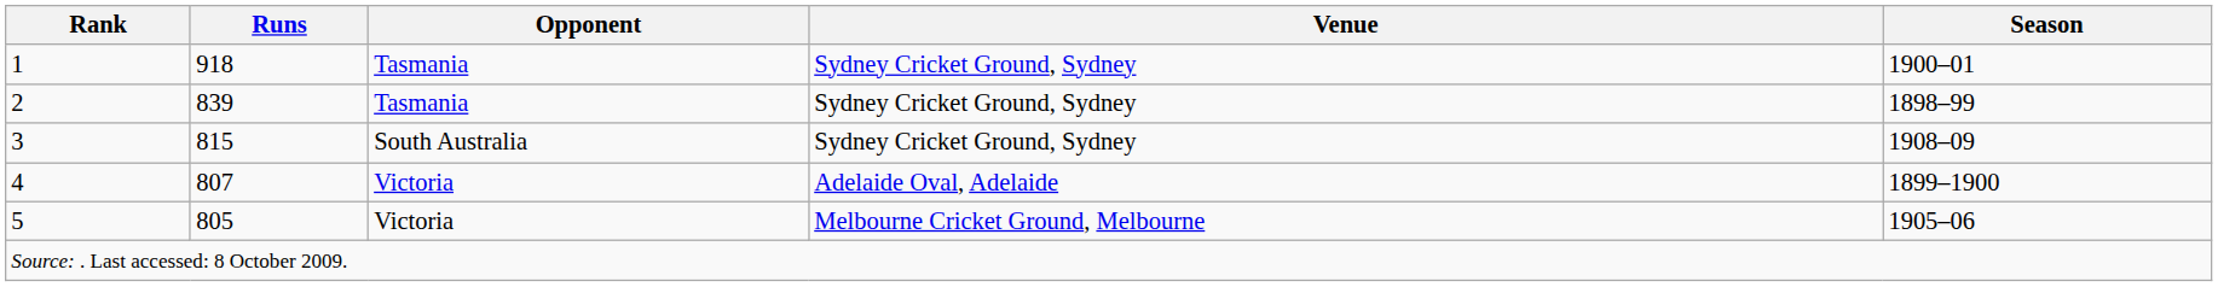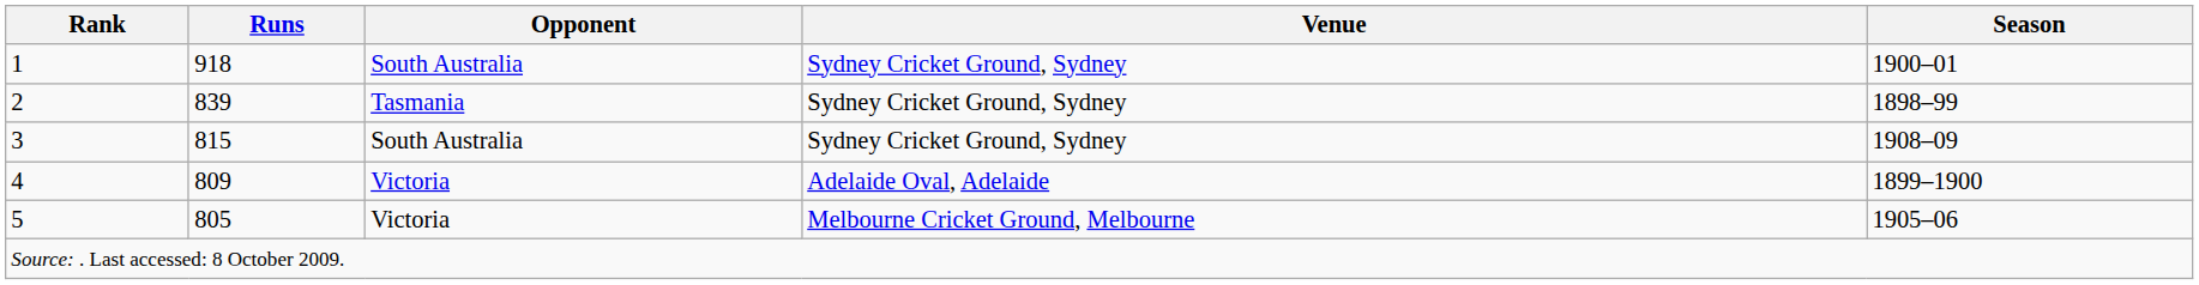1 | Opponent: Tasmania -> South Australia
4 | Runs: 807 -> 809
